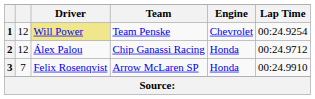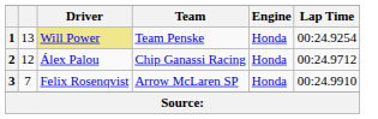1 | column 2: 12 -> 13
1 | Engine: Chevrolet -> Honda
